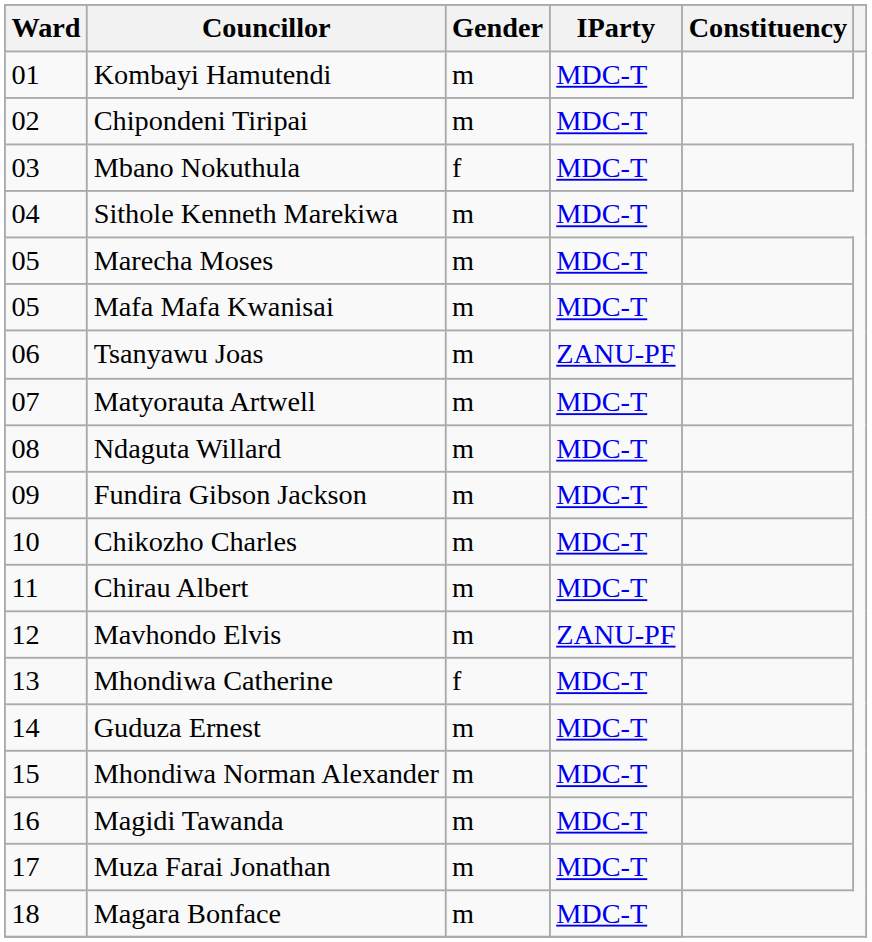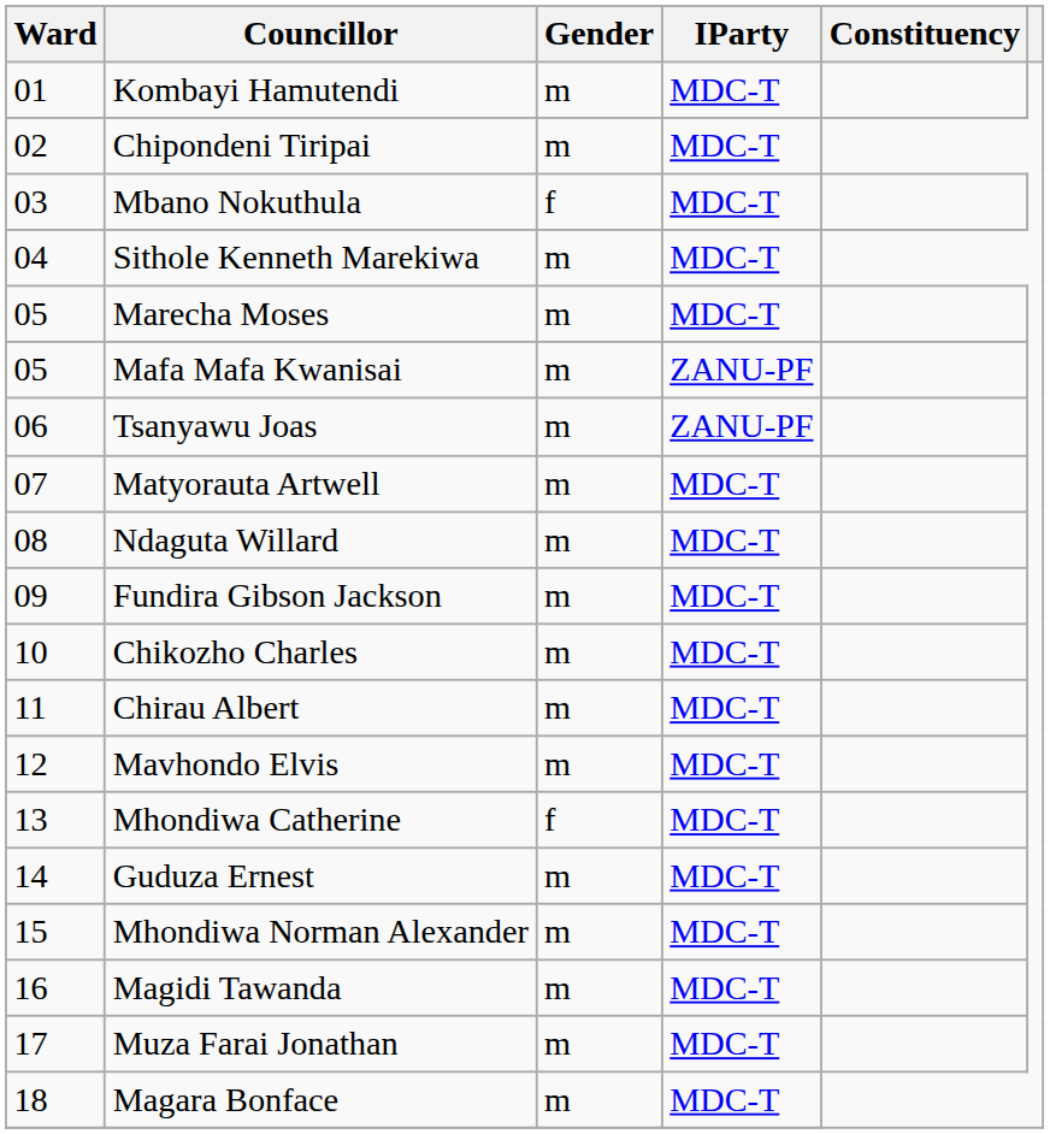Mafa Mafa Kwanisai | IParty: MDC-T -> ZANU-PF
Mavhondo Elvis | IParty: ZANU-PF -> MDC-T
